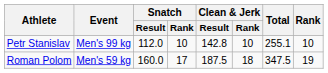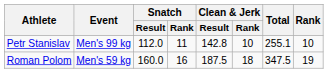Petr Stanislav | Snatch / Rank: 10 -> 11
Roman Polom | Snatch / Rank: 17 -> 16
